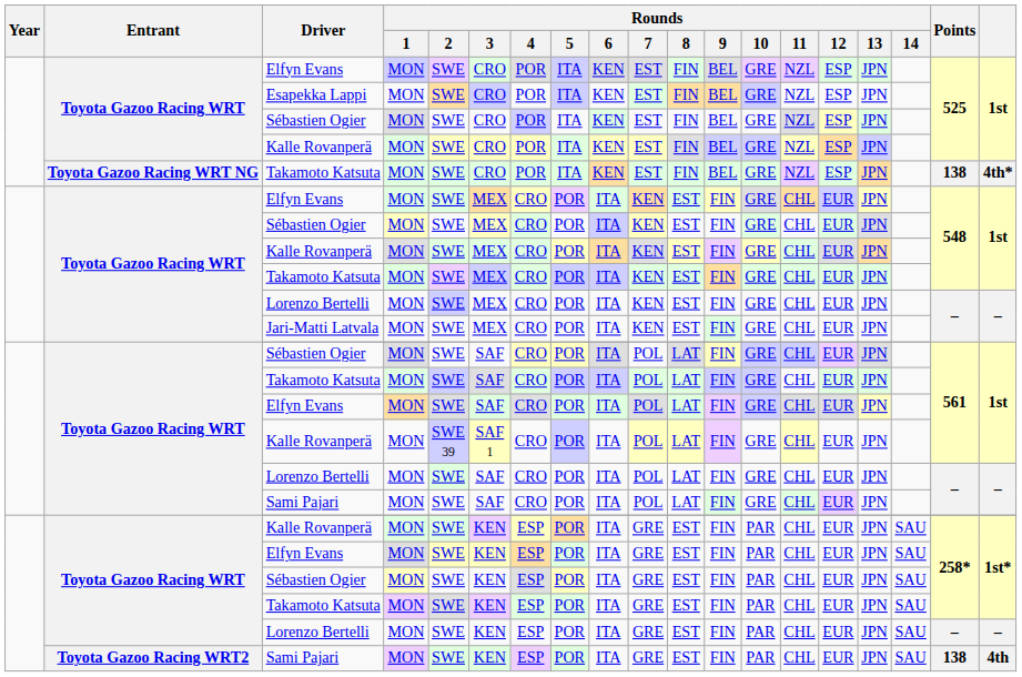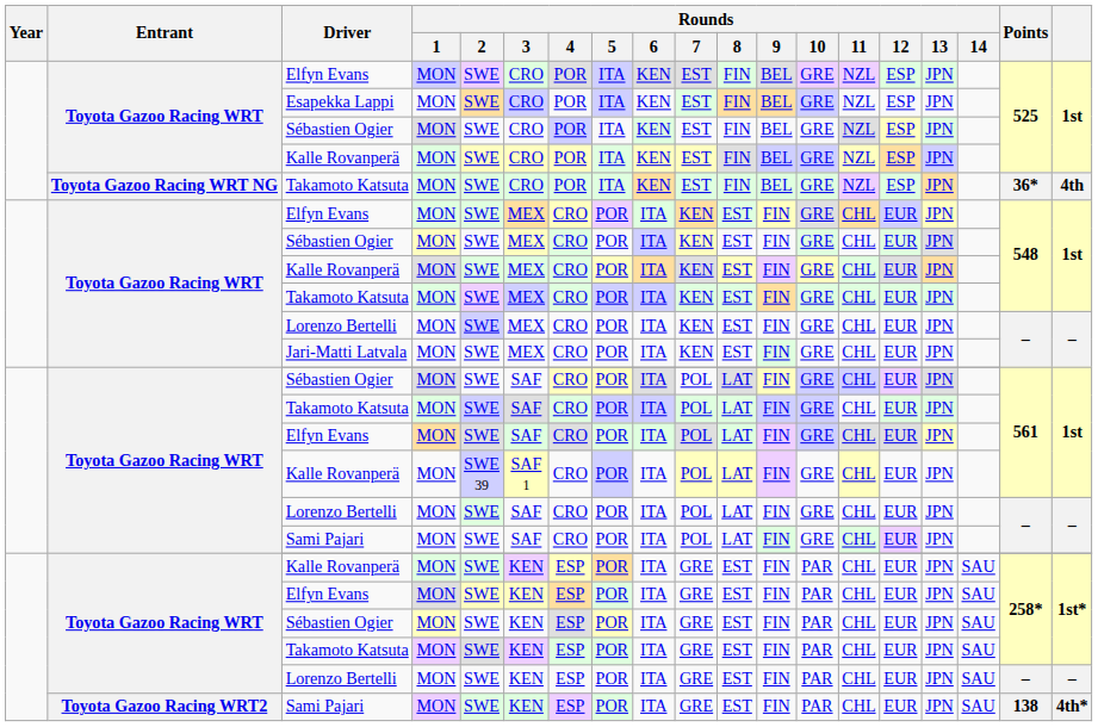Toyota Gazoo Racing WRT NG / Takamoto Katsuta | Points: 138 -> 36*
Toyota Gazoo Racing WRT NG / Takamoto Katsuta | column 19: 4th* -> 4th
Toyota Gazoo Racing WRT2 / Sami Pajari | column 19: 4th -> 4th*
